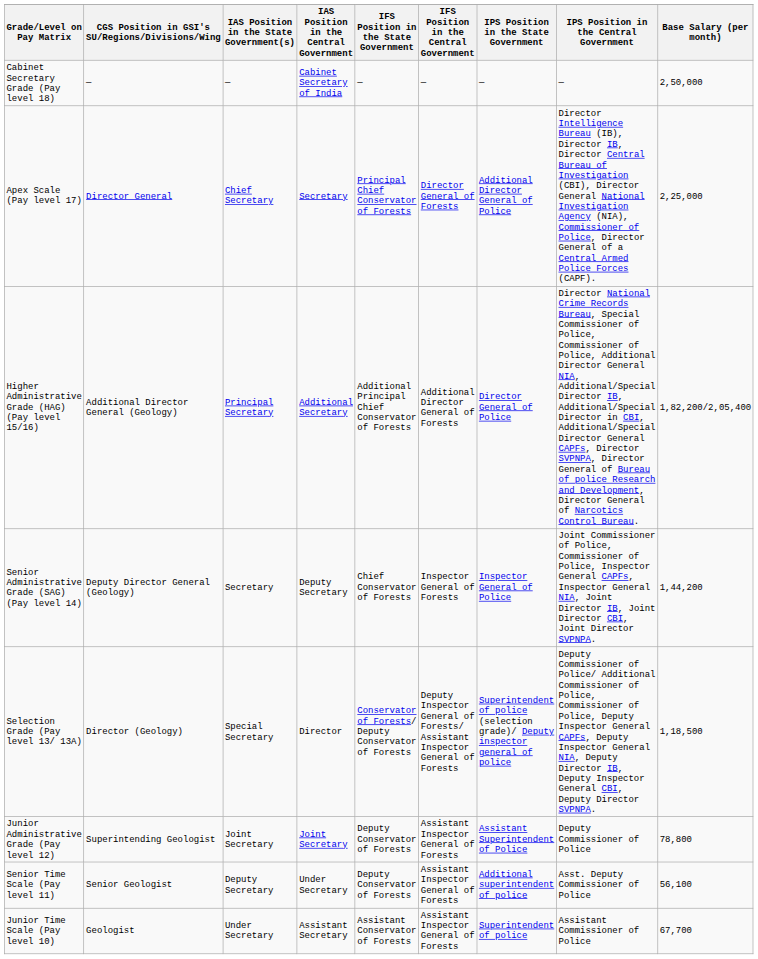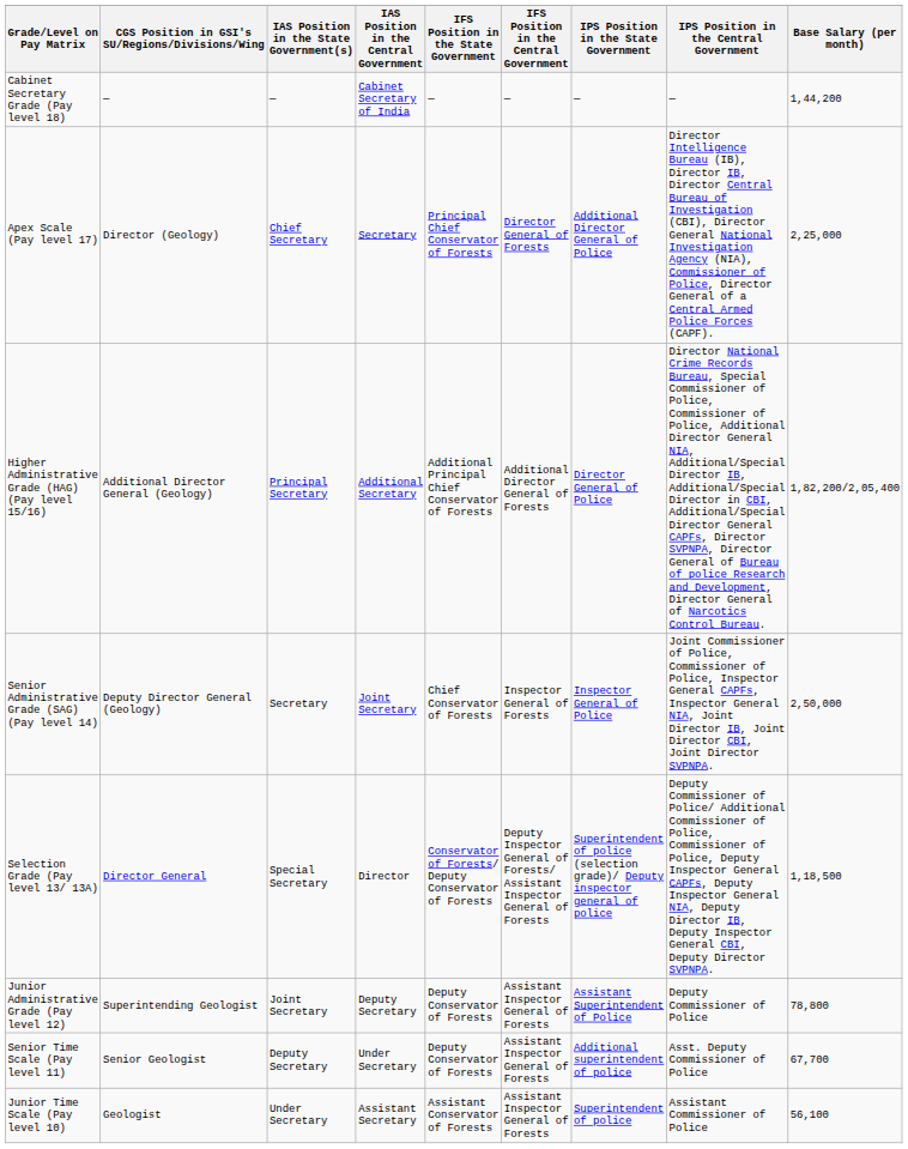Cabinet Secretary Grade (Pay level 18) | Base Salary (per month): 2,50,000 -> 1,44,200
Apex Scale (Pay level 17) | CGS Position in GSI's SU/Regions/Divisions/Wing: Director General -> Director (Geology)
Senior Administrative Grade (SAG) (Pay level 14) | IAS Position in the Central Government: Deputy Secretary -> Joint Secretary
Senior Administrative Grade (SAG) (Pay level 14) | Base Salary (per month): 1,44,200 -> 2,50,000
Selection Grade (Pay level 13/ 13A) | CGS Position in GSI's SU/Regions/Divisions/Wing: Director (Geology) -> Director General
Junior Administrative Grade (Pay level 12) | IAS Position in the Central Government: Joint Secretary -> Deputy Secretary
Senior Time Scale (Pay level 11) | Base Salary (per month): 56,100 -> 67,700
Junior Time Scale (Pay level 10) | Base Salary (per month): 67,700 -> 56,100
